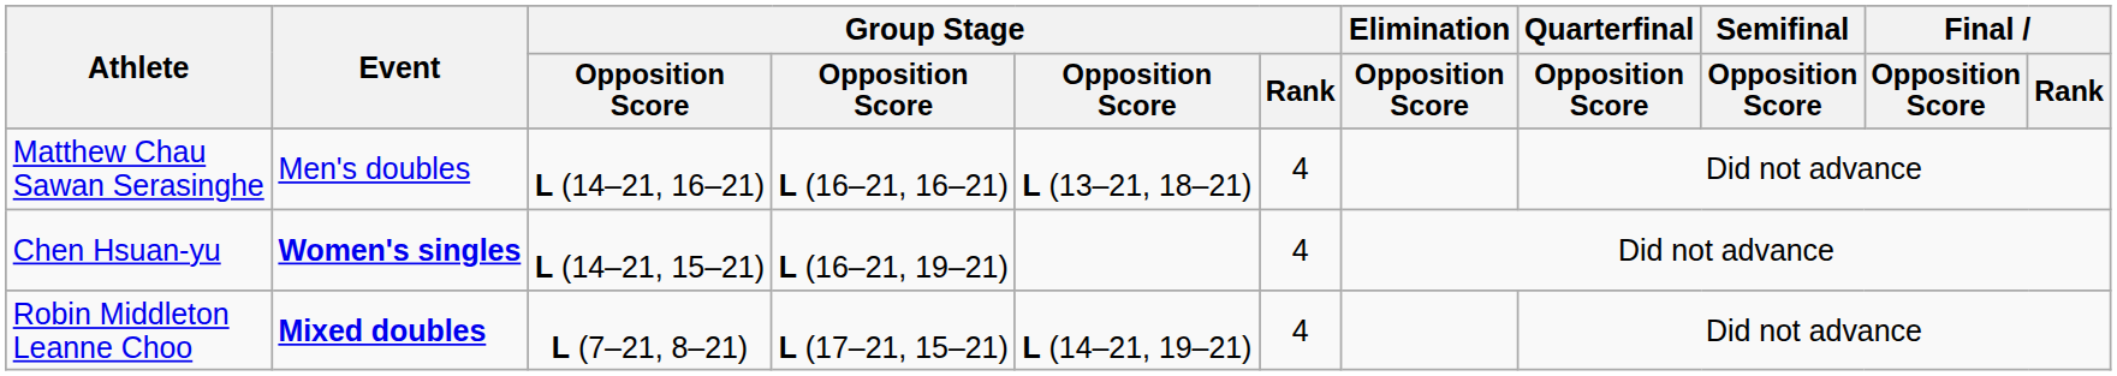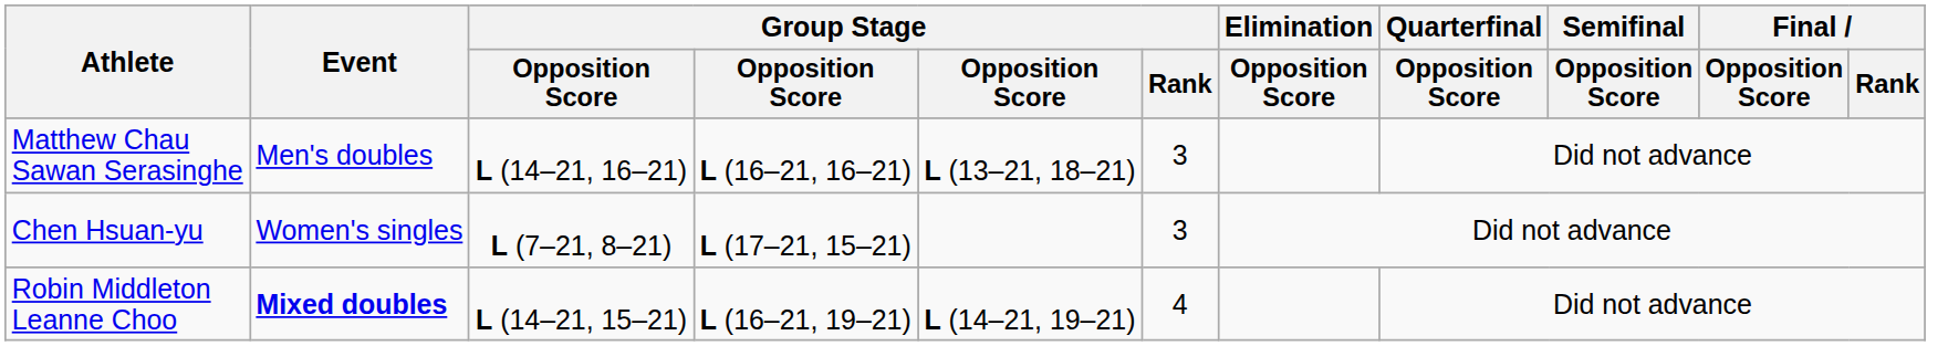Matthew Chau Sawan Serasinghe | Group Stage / Rank: 4 -> 3
Chen Hsuan-yu | Event: bold -> normal
Chen Hsuan-yu | column 3: L (14–21, 15–21) -> L (7–21, 8–21)
Chen Hsuan-yu | column 4: L (16–21, 19–21) -> L (17–21, 15–21)
Chen Hsuan-yu | Group Stage / Rank: 4 -> 3
Robin Middleton Leanne Choo | column 3: L (7–21, 8–21) -> L (14–21, 15–21)
Robin Middleton Leanne Choo | column 4: L (17–21, 15–21) -> L (16–21, 19–21)
